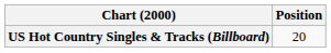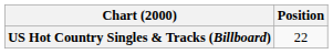US Hot Country Singles & Tracks (Billboard) | Position: 20 -> 22
